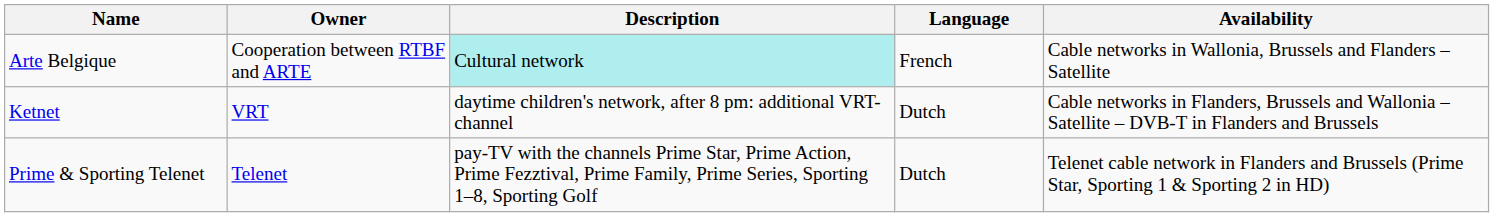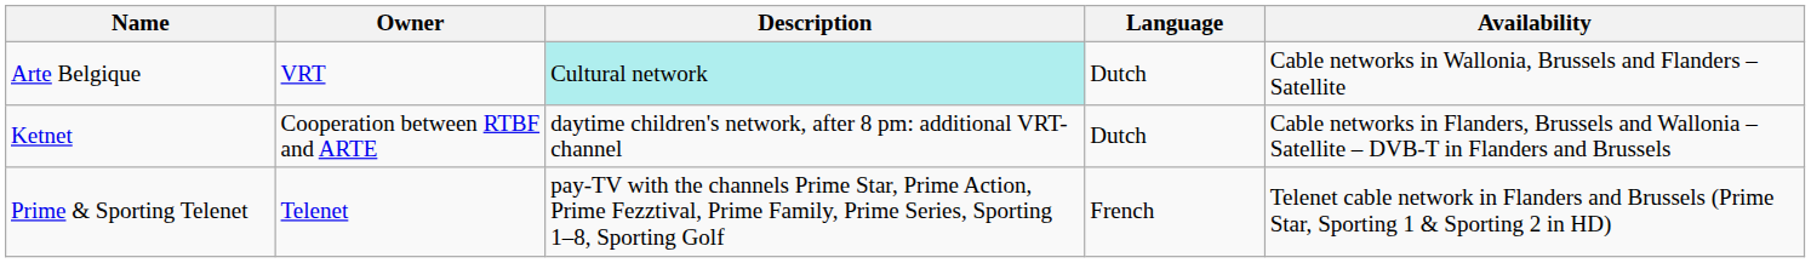Arte Belgique | Owner: Cooperation between RTBF and ARTE -> VRT
Arte Belgique | Language: French -> Dutch
Ketnet | Owner: VRT -> Cooperation between RTBF and ARTE
Prime & Sporting Telenet | Language: Dutch -> French
